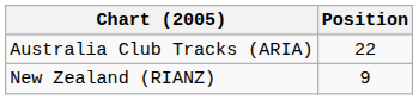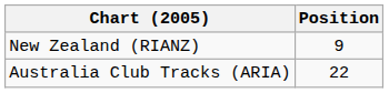rows swapped: Australia Club Tracks (ARIA) <-> New Zealand (RIANZ)
